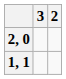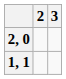columns swapped: 3 <-> 2
